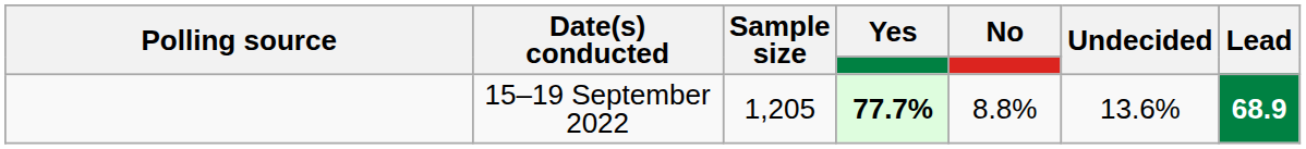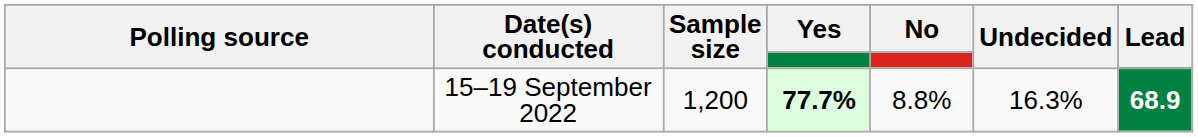15–19 September 2022 | Sample size: 1,205 -> 1,200
15–19 September 2022 | Undecided: 13.6% -> 16.3%
